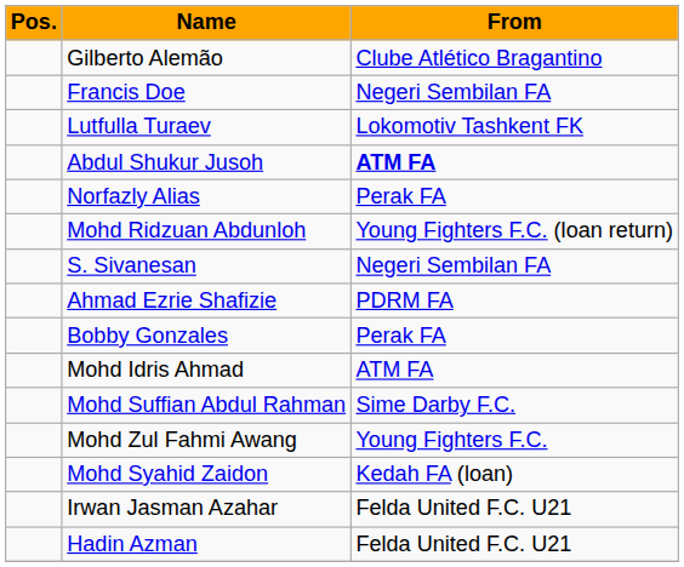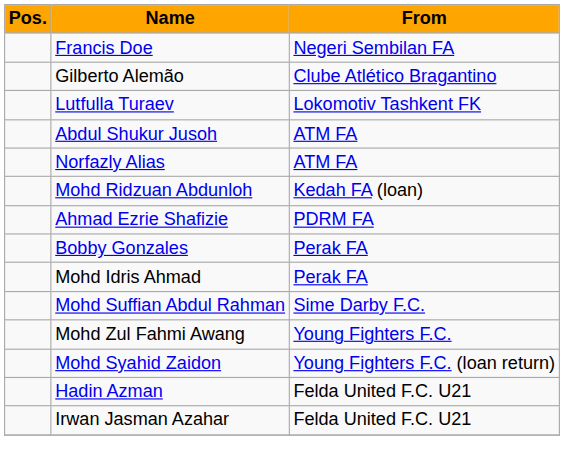rows swapped: Gilberto Alemão <-> Francis Doe
Abdul Shukur Jusoh | From: bold -> normal
Norfazly Alias | From: Perak FA -> ATM FA
Mohd Ridzuan Abdunloh | From: Young Fighters F.C. (loan return) -> Kedah FA (loan)
- row: S. Sivanesan | Negeri Sembilan FA
Mohd Idris Ahmad | From: ATM FA -> Perak FA
Mohd Syahid Zaidon | From: Kedah FA (loan) -> Young Fighters F.C. (loan return)
rows swapped: Hadin Azman <-> Irwan Jasman Azahar
